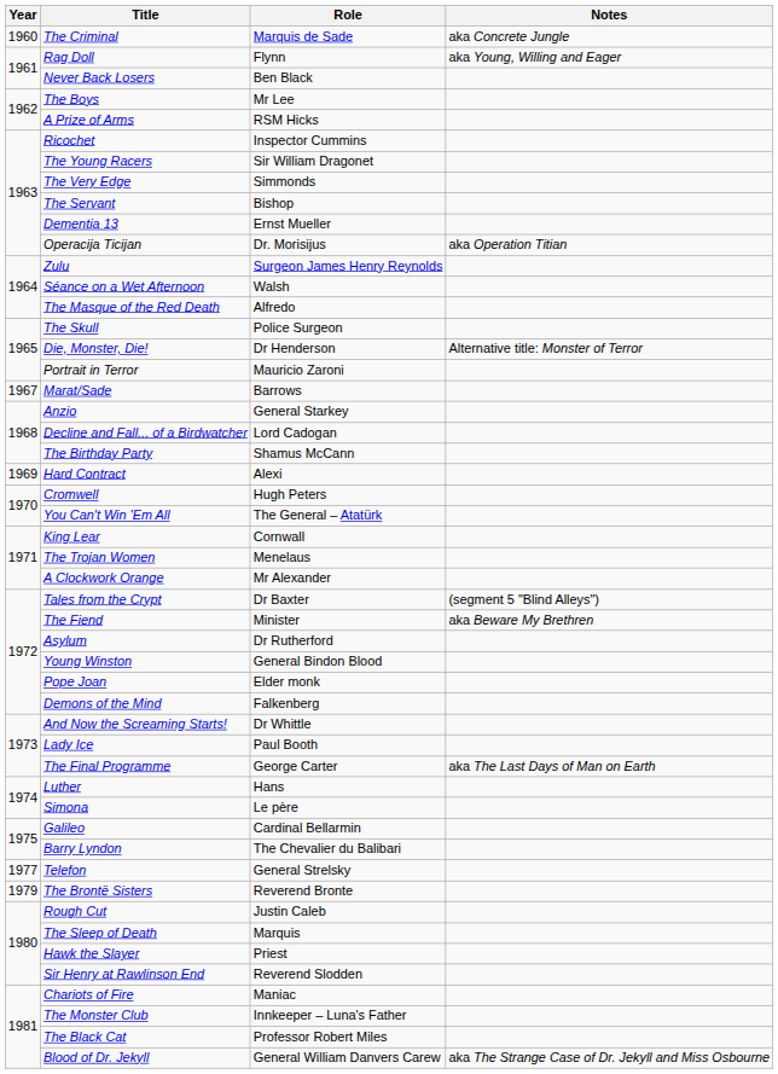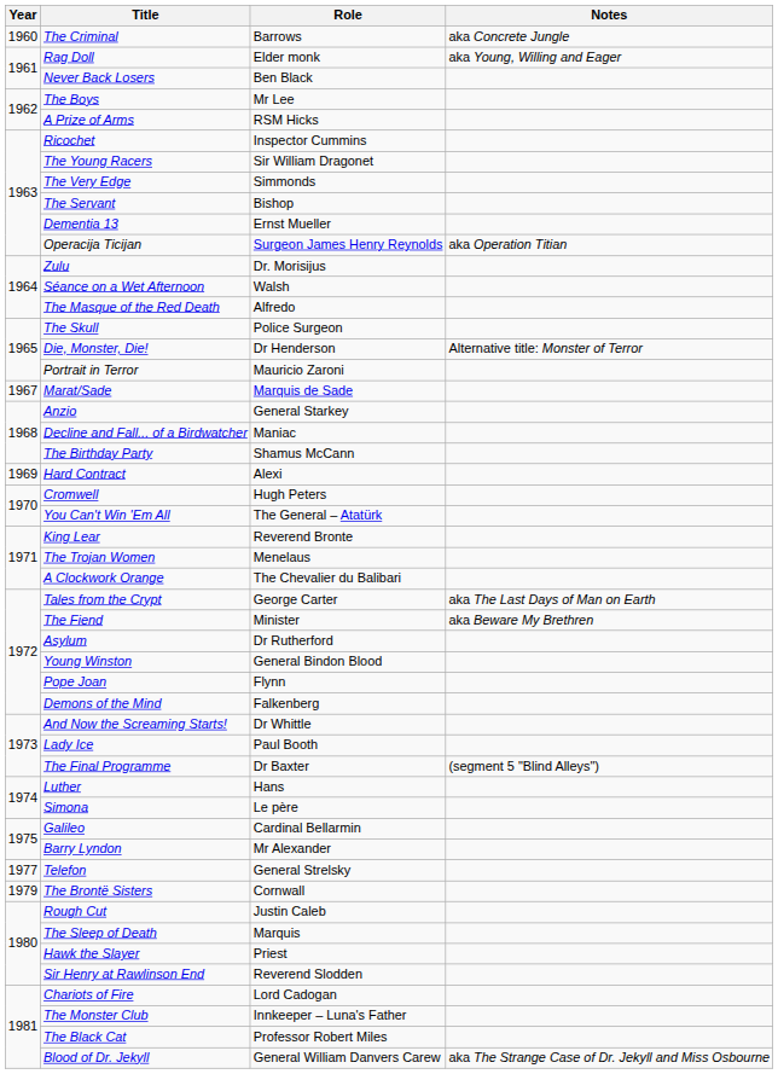The Criminal | Role: Marquis de Sade -> Barrows
Rag Doll | Role: Flynn -> Elder monk
Operacija Ticijan | Role: Dr. Morisijus -> Surgeon James Henry Reynolds
Zulu | Role: Surgeon James Henry Reynolds -> Dr. Morisijus
Marat/Sade | Role: Barrows -> Marquis de Sade
Decline and Fall... of a Birdwatcher | Role: Lord Cadogan -> Maniac
King Lear | Role: Cornwall -> Reverend Bronte
A Clockwork Orange | Role: Mr Alexander -> The Chevalier du Balibari
Tales from the Crypt | Role: Dr Baxter -> George Carter
Tales from the Crypt | Notes: (segment 5 "Blind Alleys") -> aka The Last Days of Man on Earth
Pope Joan | Role: Elder monk -> Flynn
The Final Programme | Role: George Carter -> Dr Baxter
The Final Programme | Notes: aka The Last Days of Man on Earth -> (segment 5 "Blind Alleys")
Barry Lyndon | Role: The Chevalier du Balibari -> Mr Alexander
The Brontë Sisters | Role: Reverend Bronte -> Cornwall
Chariots of Fire | Role: Maniac -> Lord Cadogan
